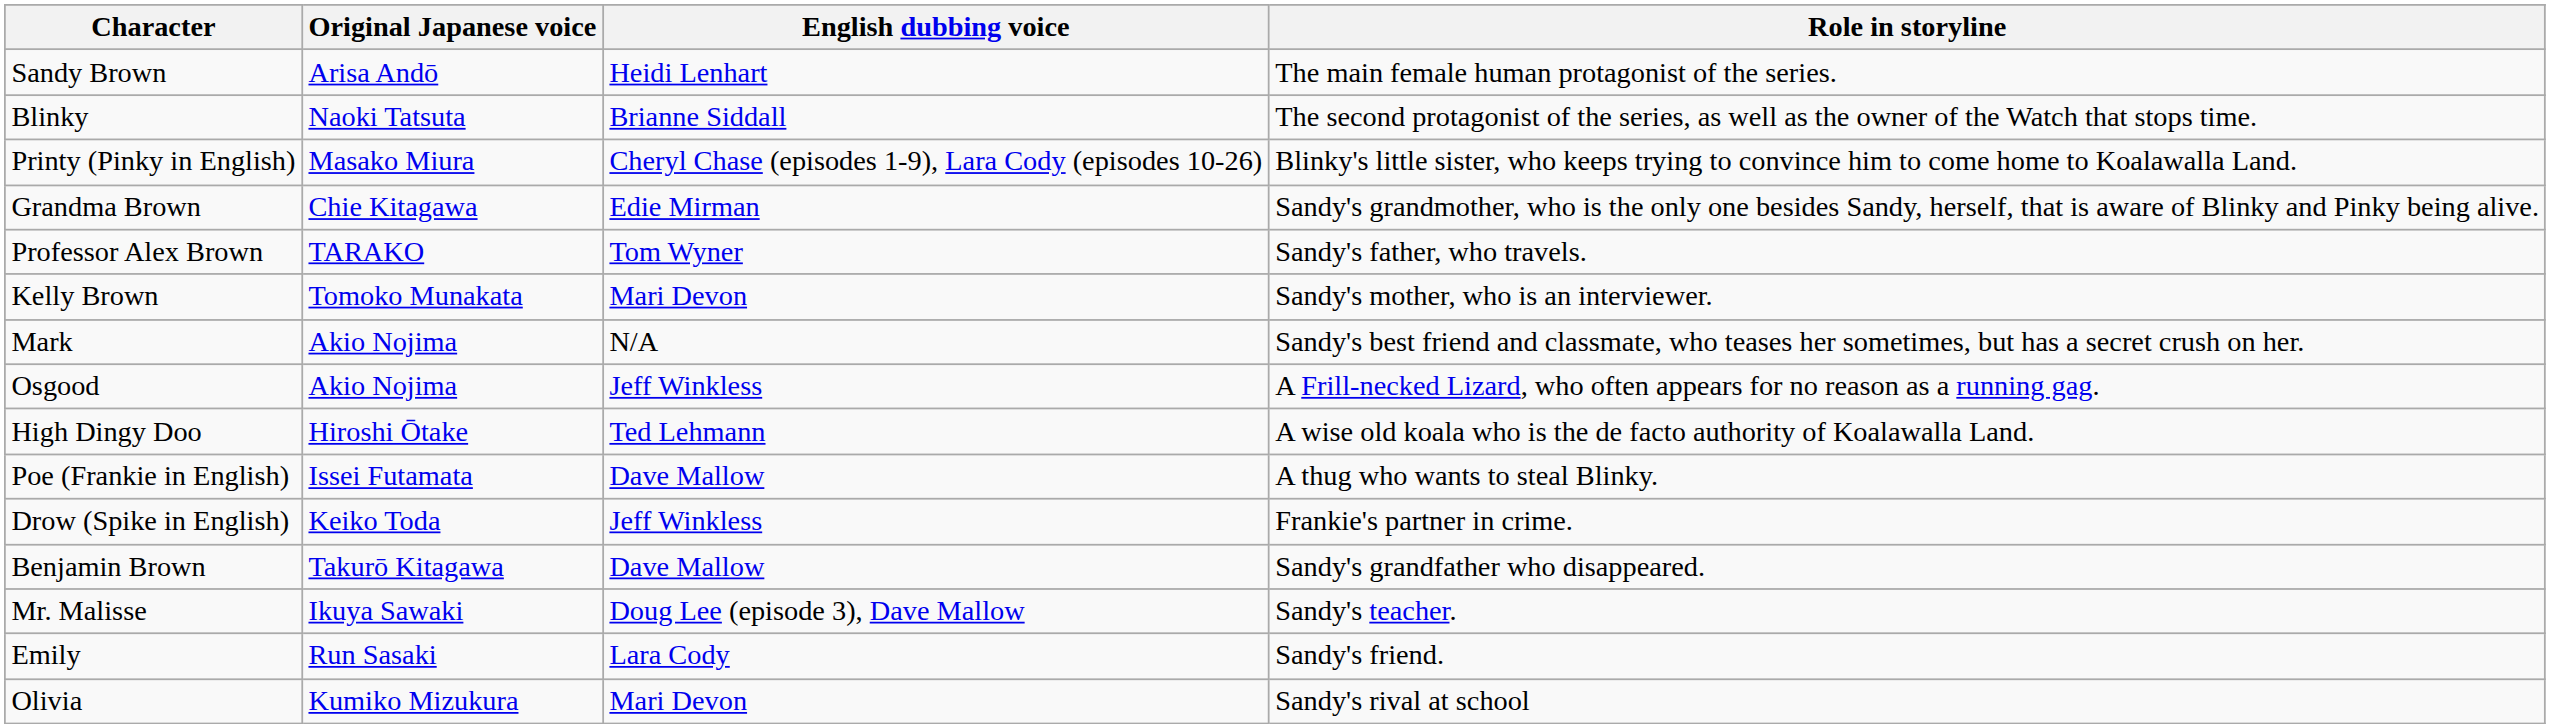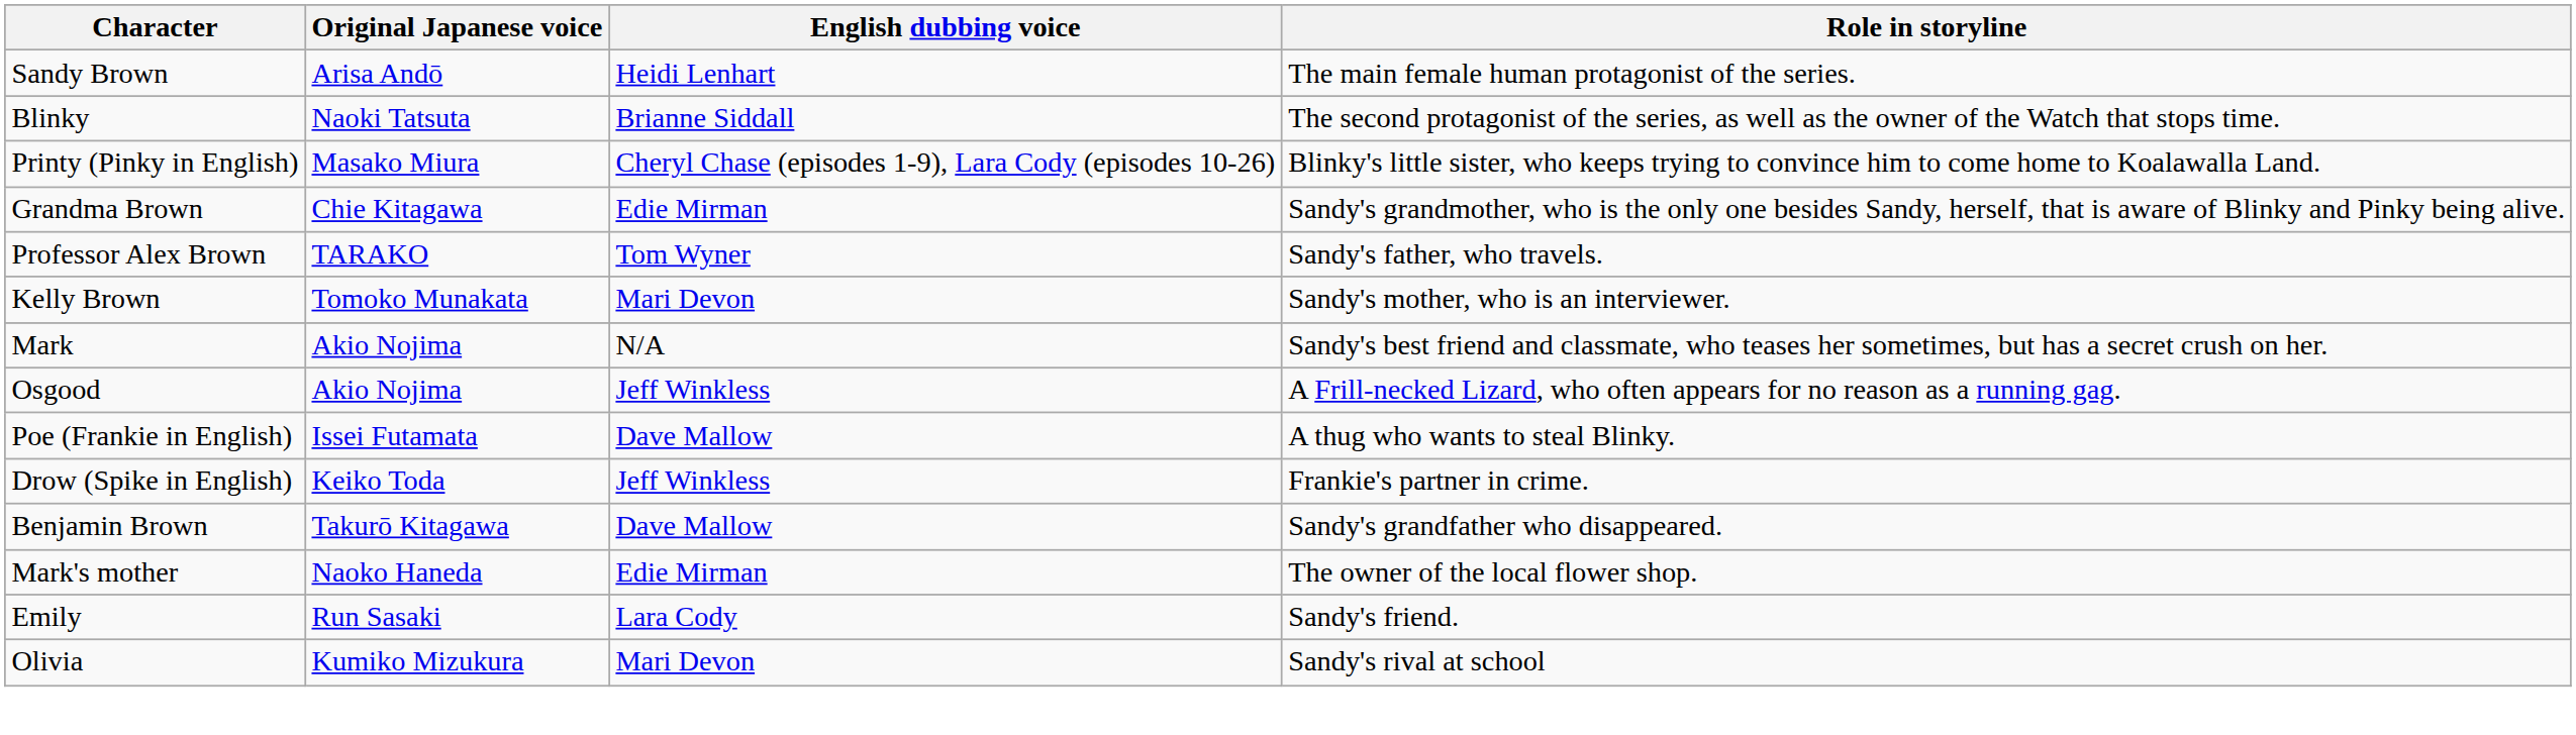- row: High Dingy Doo | Hiroshi Ōtake | Ted Lehmann | A wise old koala who is the de facto authority of Koalawalla Land.
+ row: Mark's mother | Naoko Haneda | Edie Mirman | The owner of the local flower shop.
- row: Mr. Malisse | Ikuya Sawaki | Doug Lee (episode 3), Dave Mallow | Sandy's teacher.
